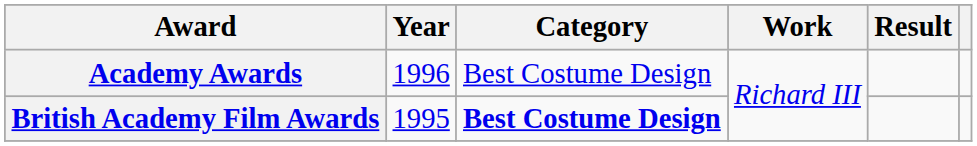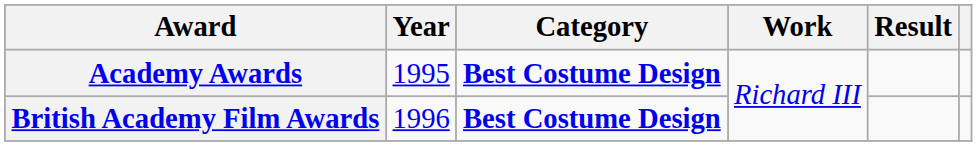Academy Awards | Year: 1996 -> 1995
Academy Awards | Category: normal -> bold
British Academy Film Awards | Year: 1995 -> 1996
